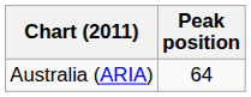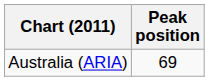Australia (ARIA) | Peak position: 64 -> 69
